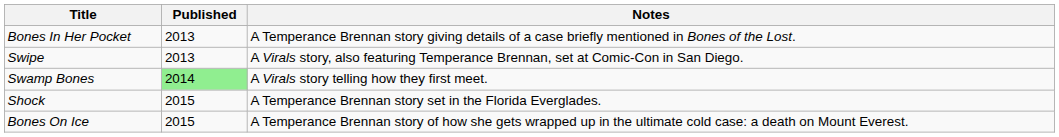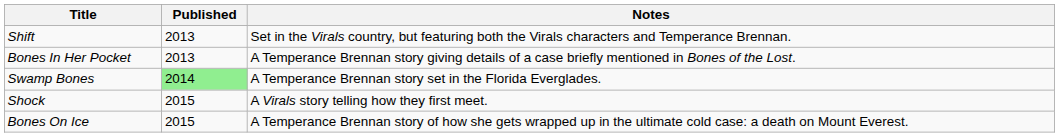+ row: Shift | 2013 | Set in the Virals country, but featuring both the Virals characters and Temperance Brennan.
- row: Swipe | 2013 | A Virals story, also featuring Temperance Brennan, set at Comic-Con in San Diego.
Swamp Bones | Notes: A Virals story telling how they first meet. -> A Temperance Brennan story set in the Florida Everglades.
Shock | Notes: A Temperance Brennan story set in the Florida Everglades. -> A Virals story telling how they first meet.
